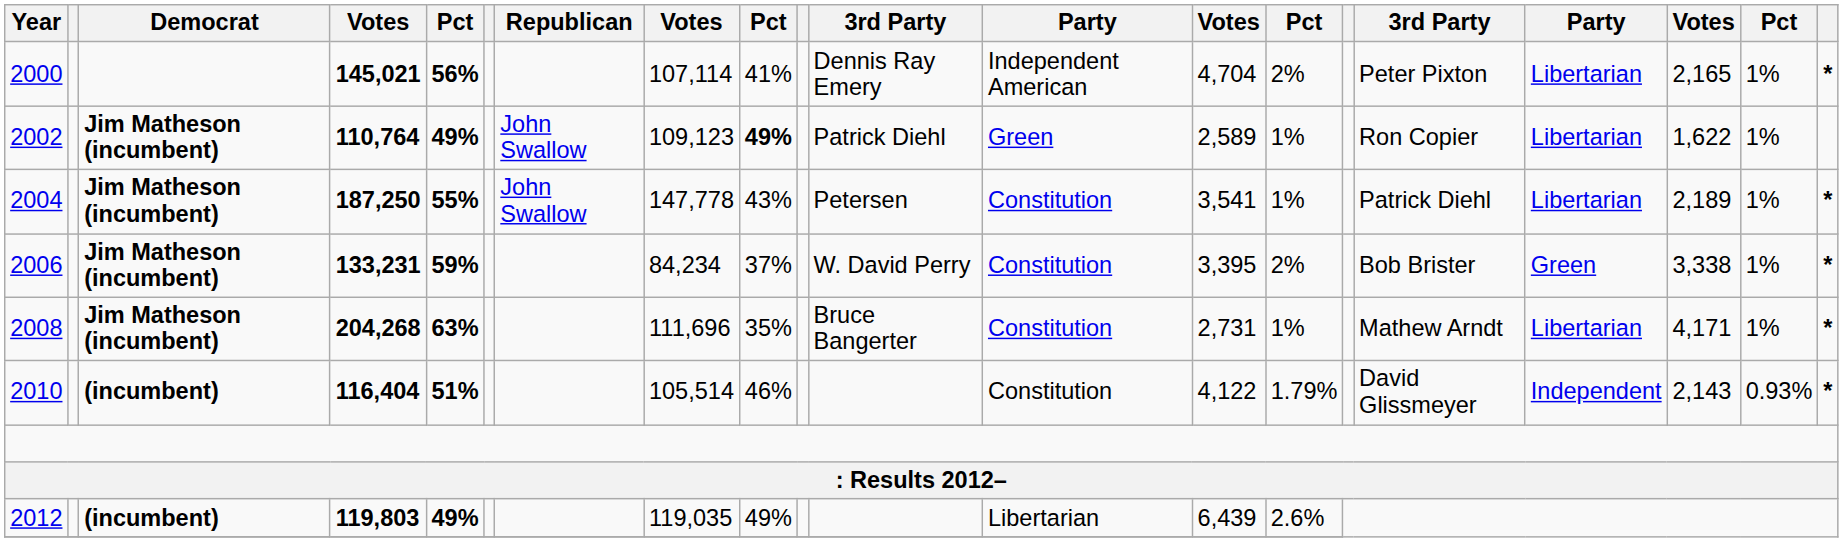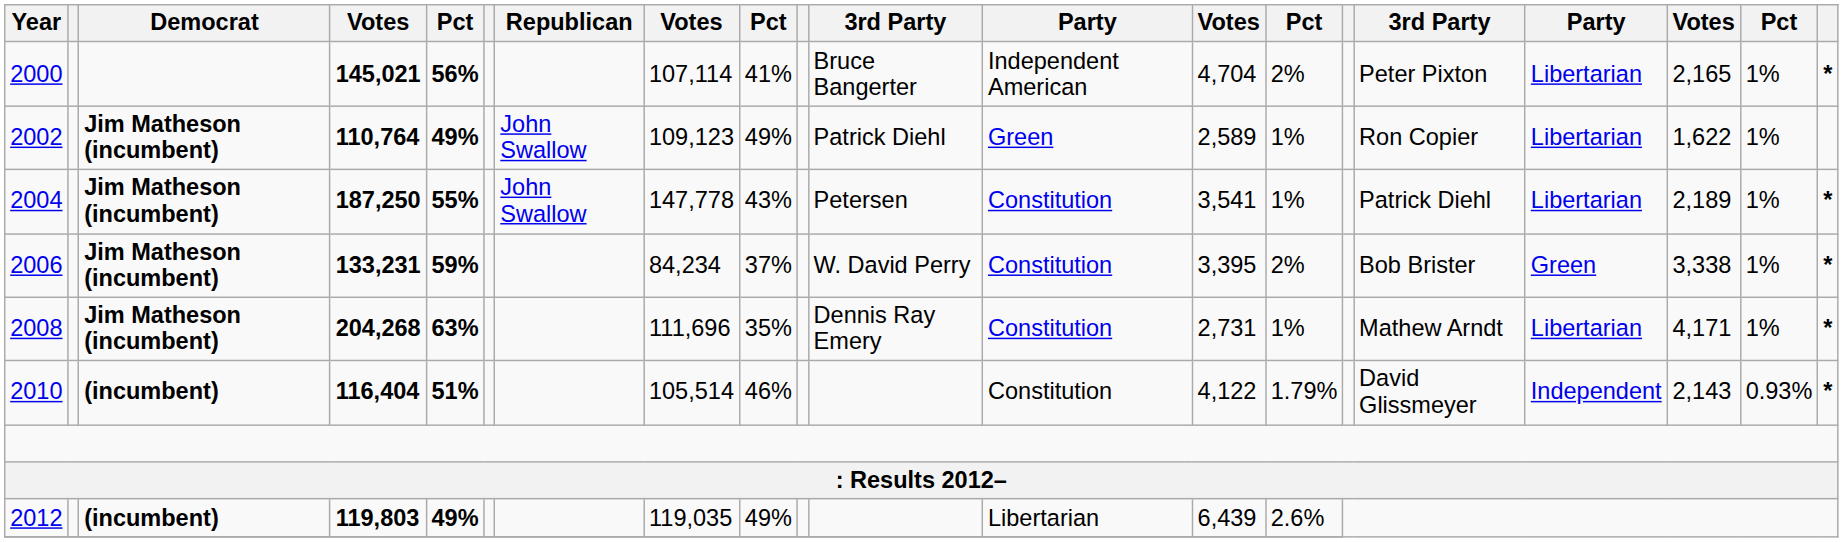2000 | column 11: Dennis Ray Emery -> Bruce Bangerter
2002 | column 9: bold -> normal
2008 | column 11: Bruce Bangerter -> Dennis Ray Emery
